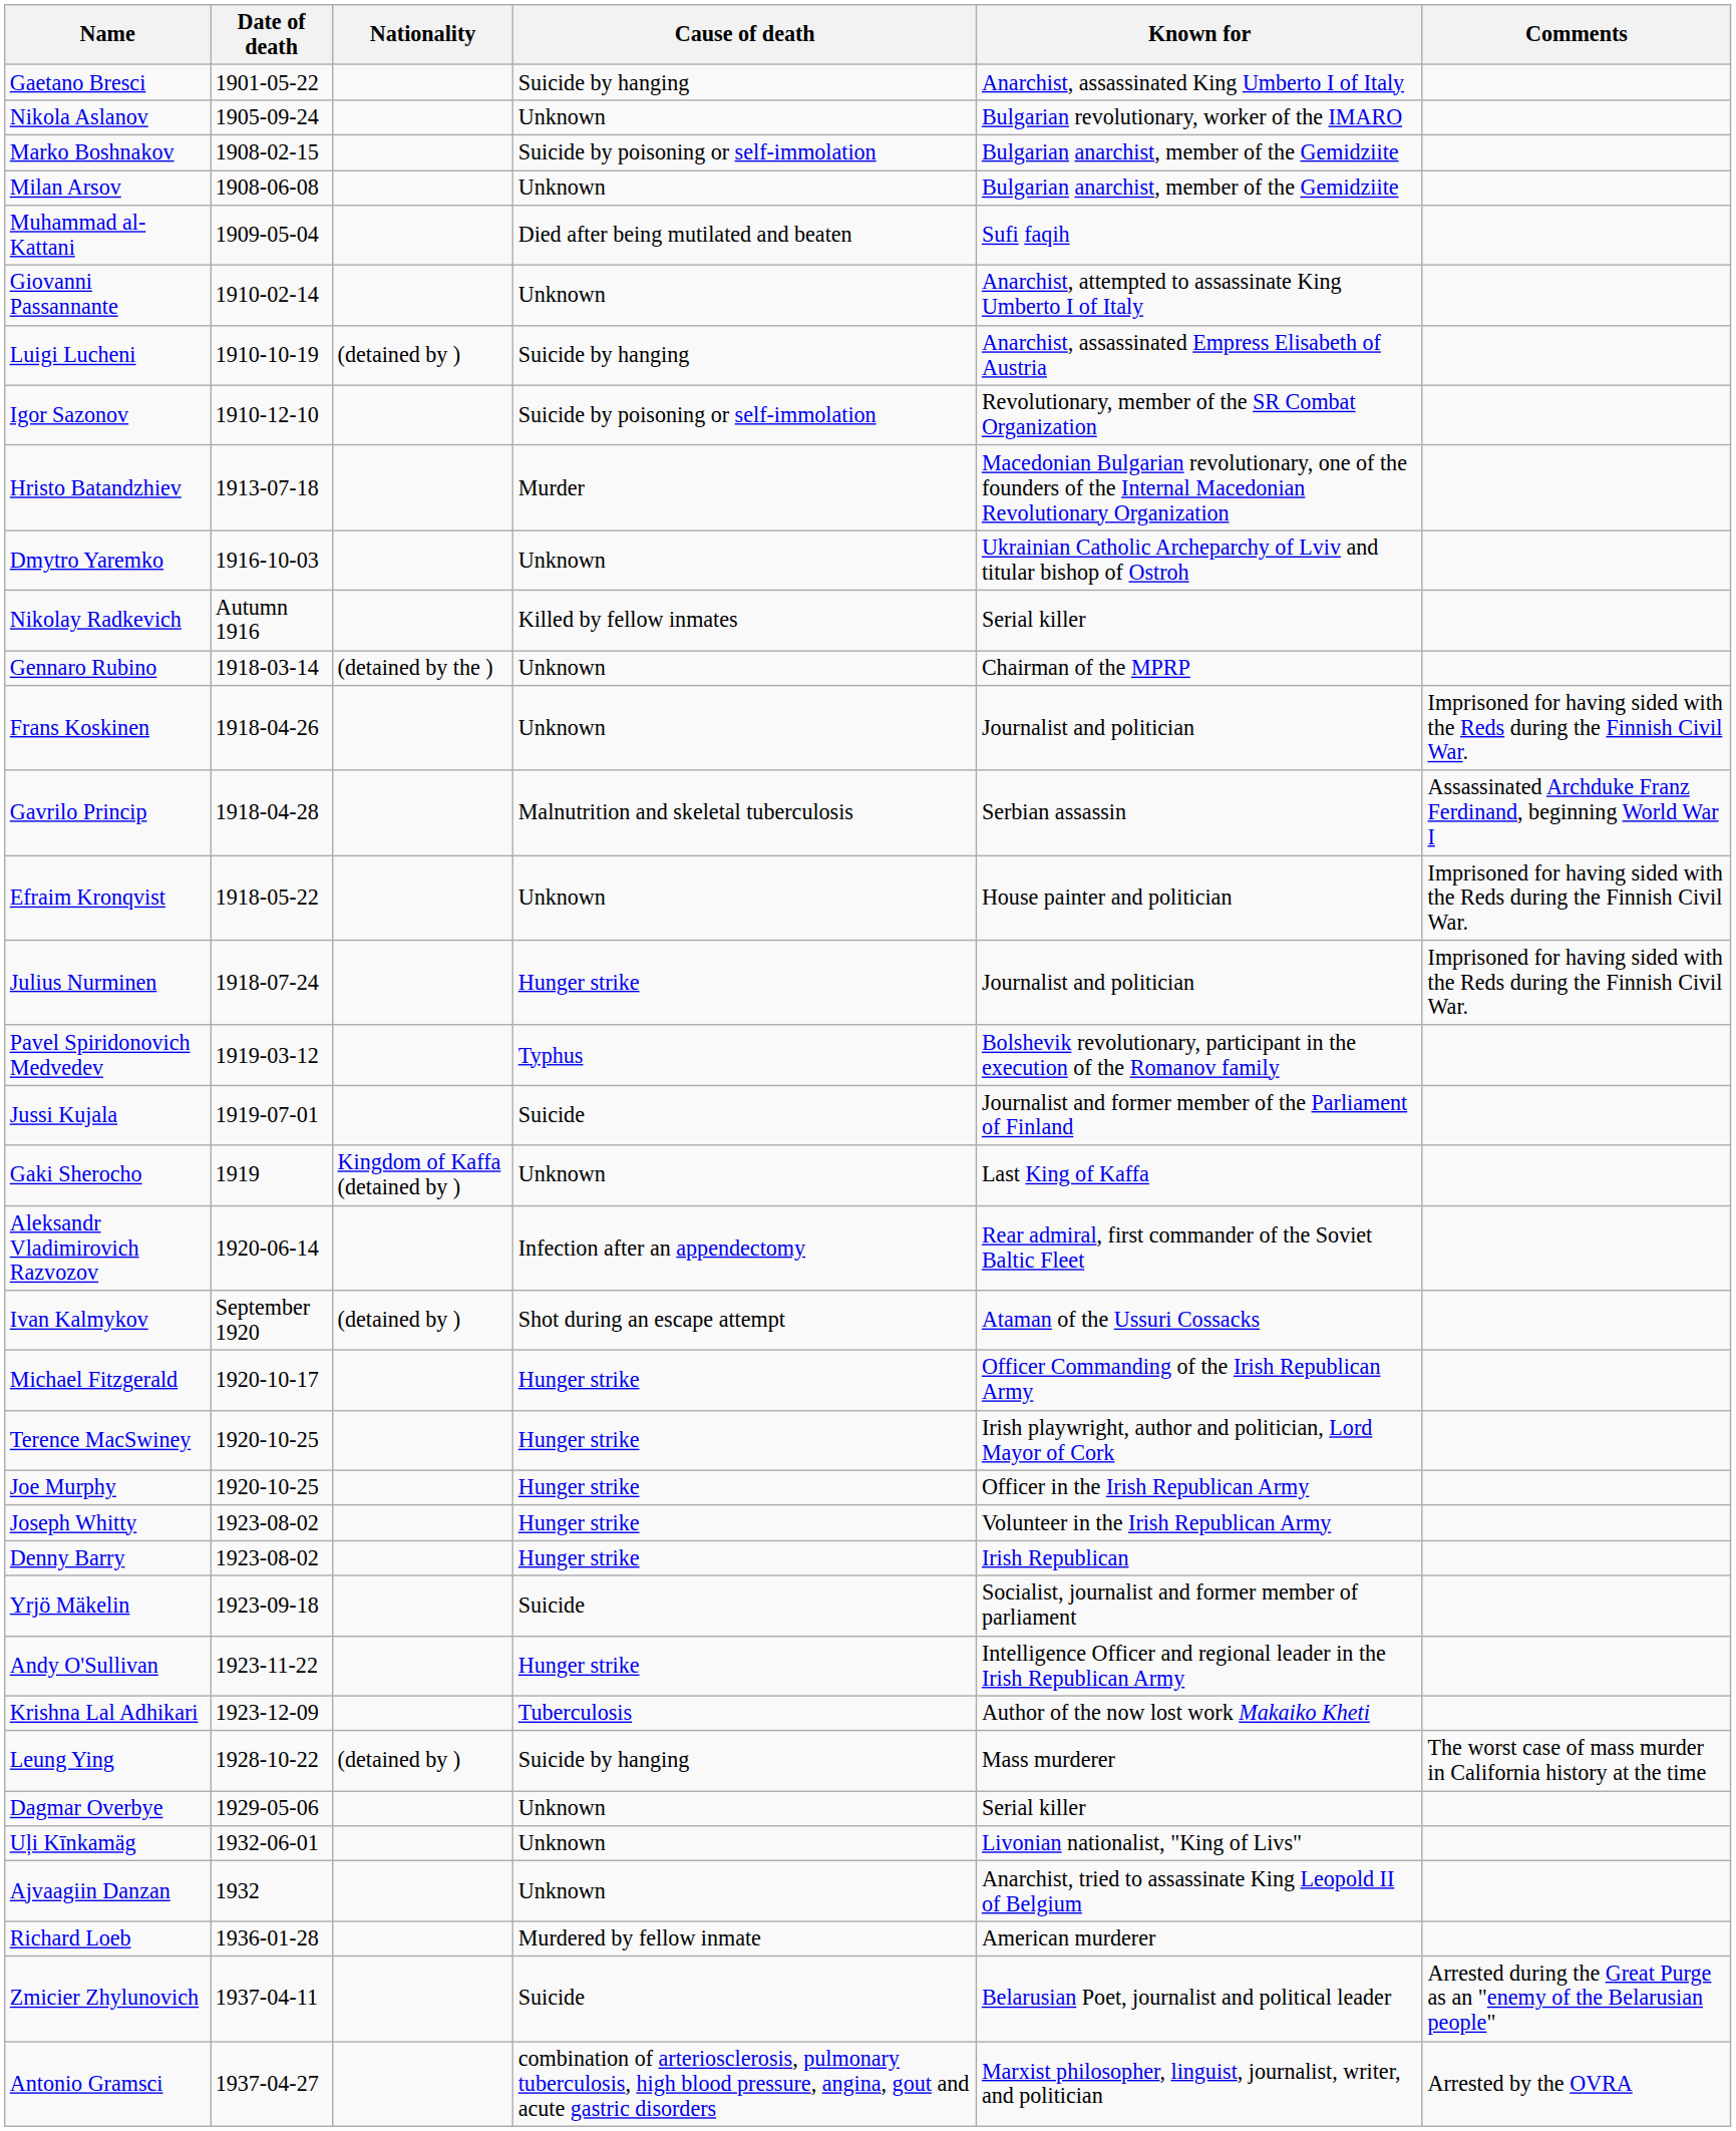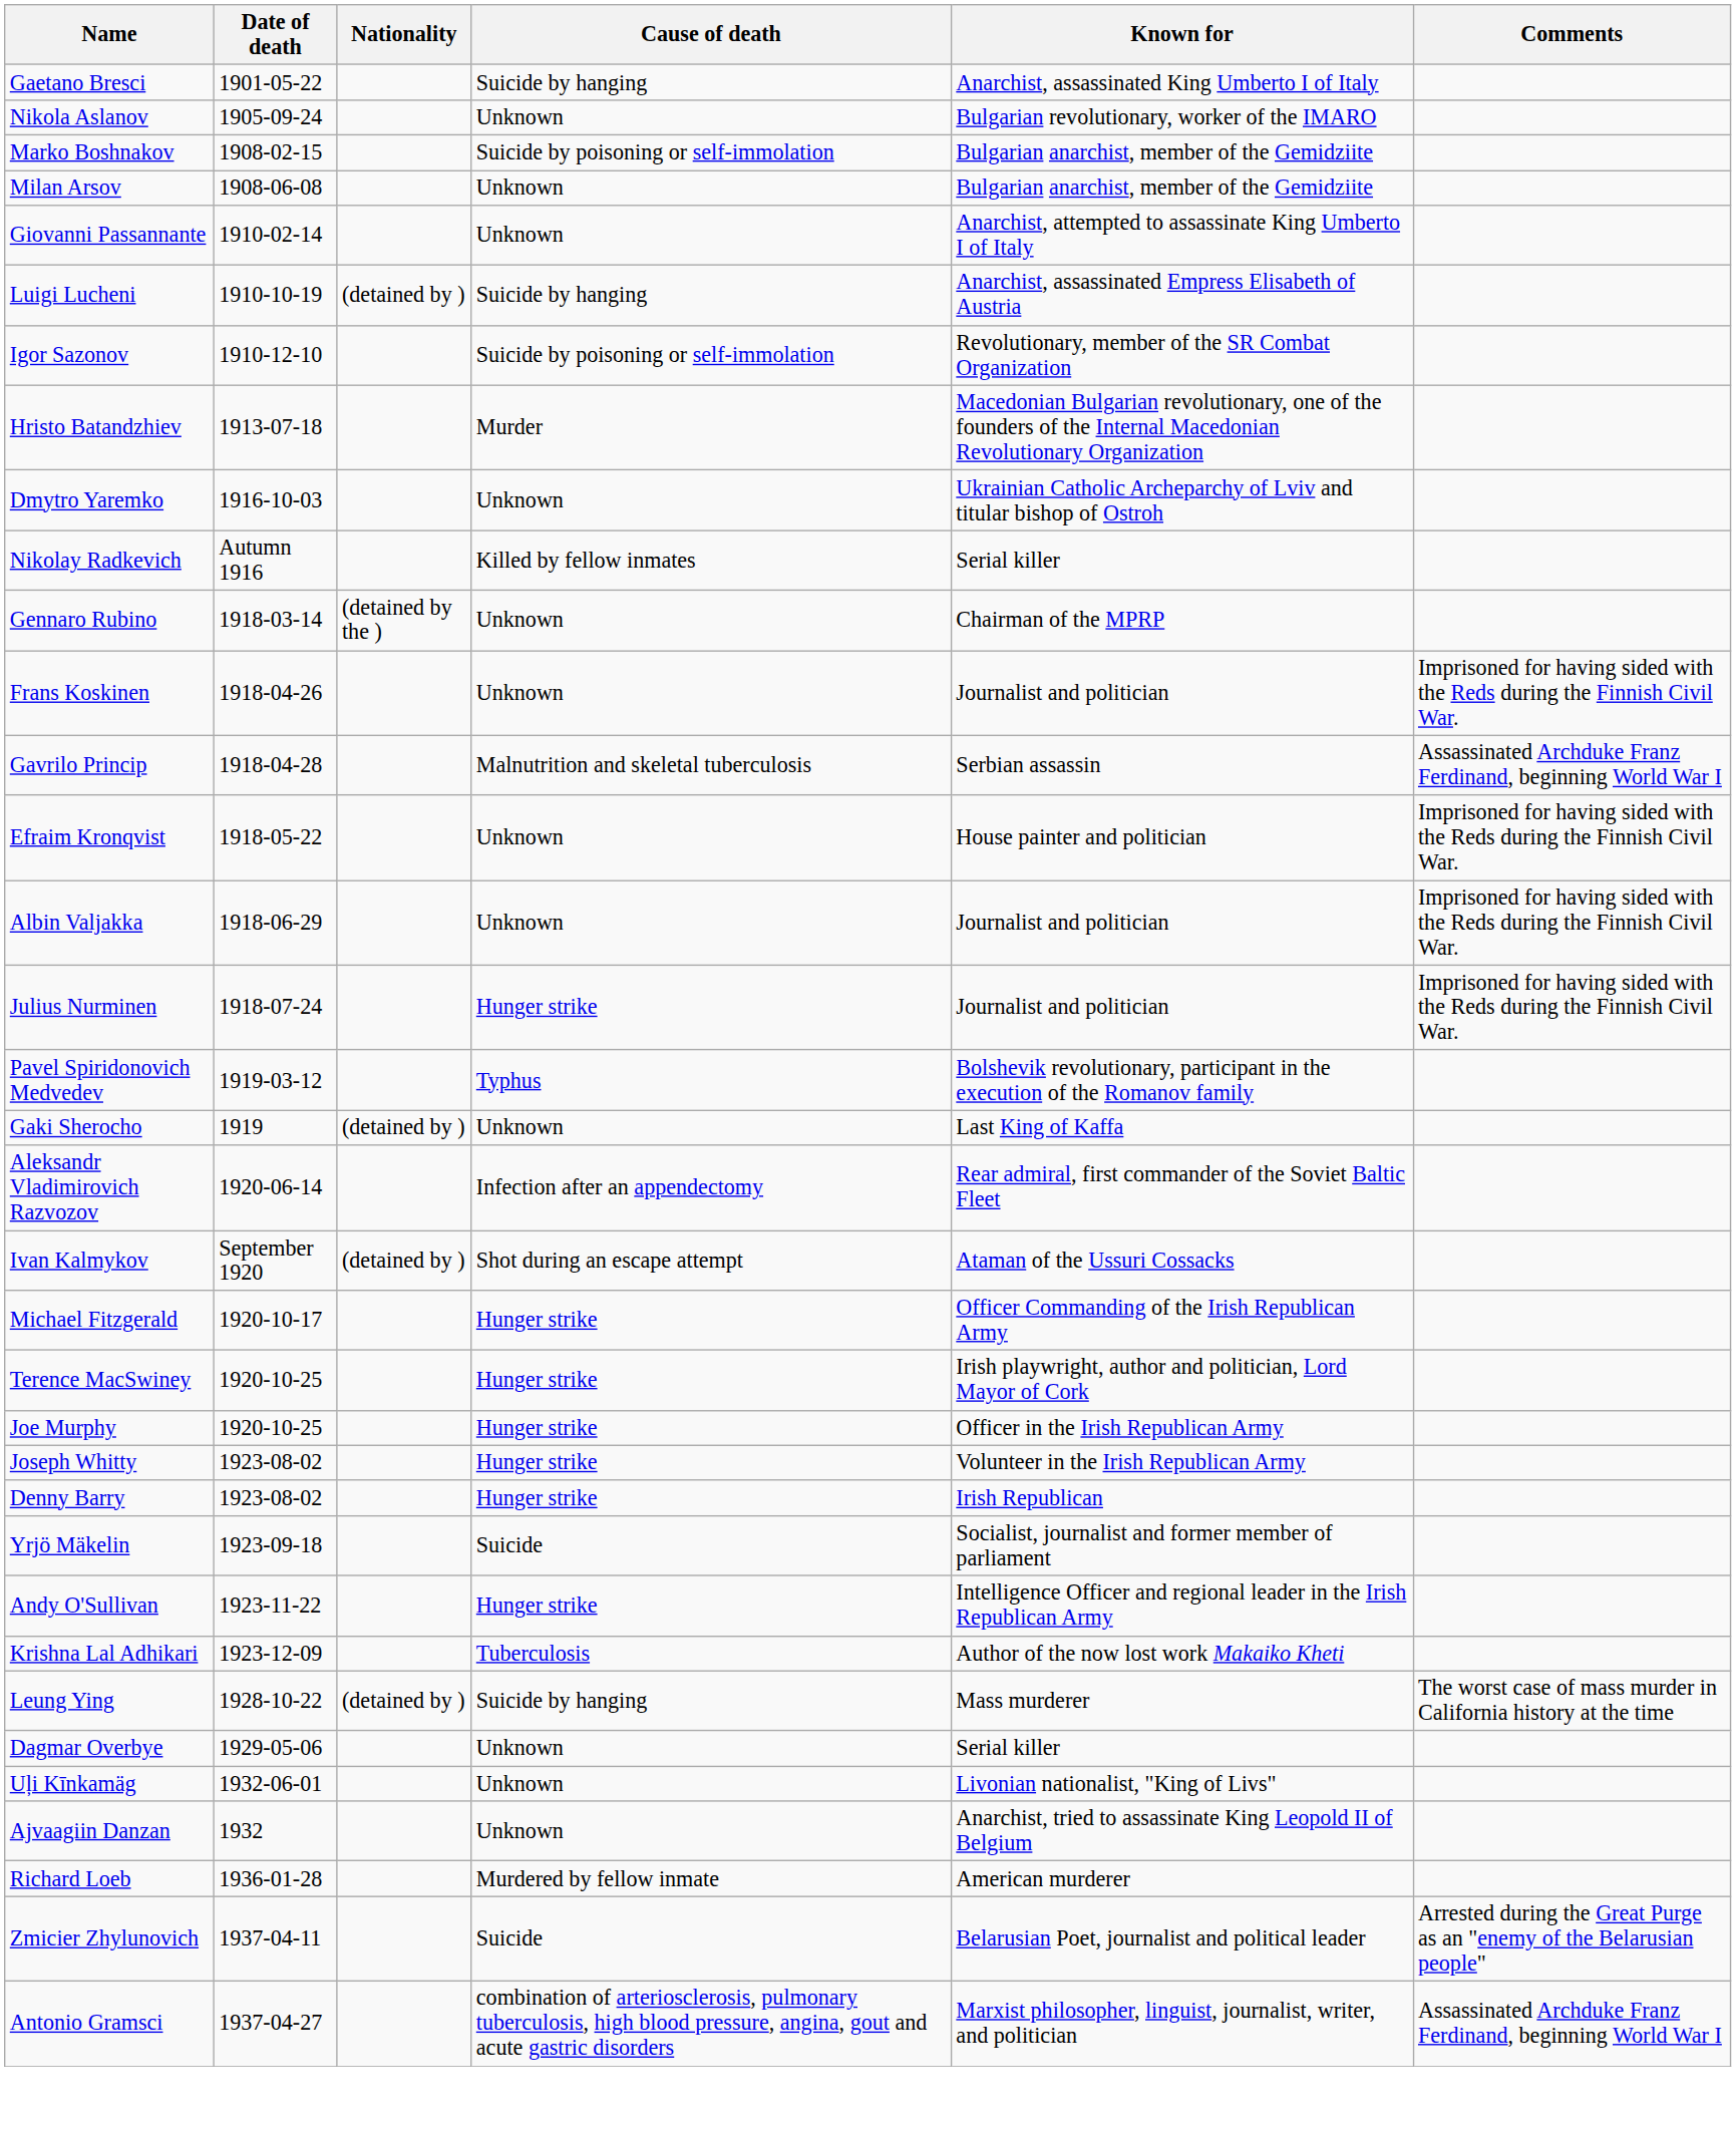- row: Muhammad al-Kattani | 1909-05-04 | Died after being mutilated and beaten | Sufi faqih
+ row: Albin Valjakka | 1918-06-29 | Unknown | Journalist and politician | Imprisoned for having sided with the Reds during the Finnish Civil War.
- row: Jussi Kujala | 1919-07-01 | Suicide | Journalist and former member of the Parliament of Finland
Gaki Sherocho | Nationality: Kingdom of Kaffa (detained by ) -> (detained by )
Antonio Gramsci | Comments: Arrested by the OVRA -> Assassinated Archduke Franz Ferdinand, beginning World War I
